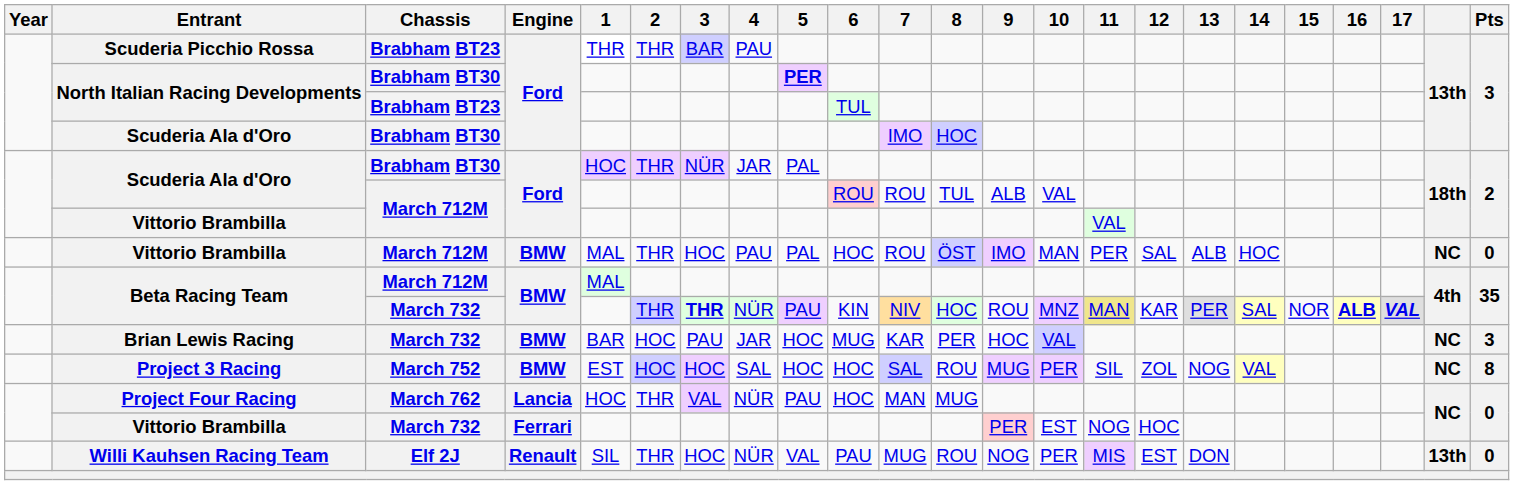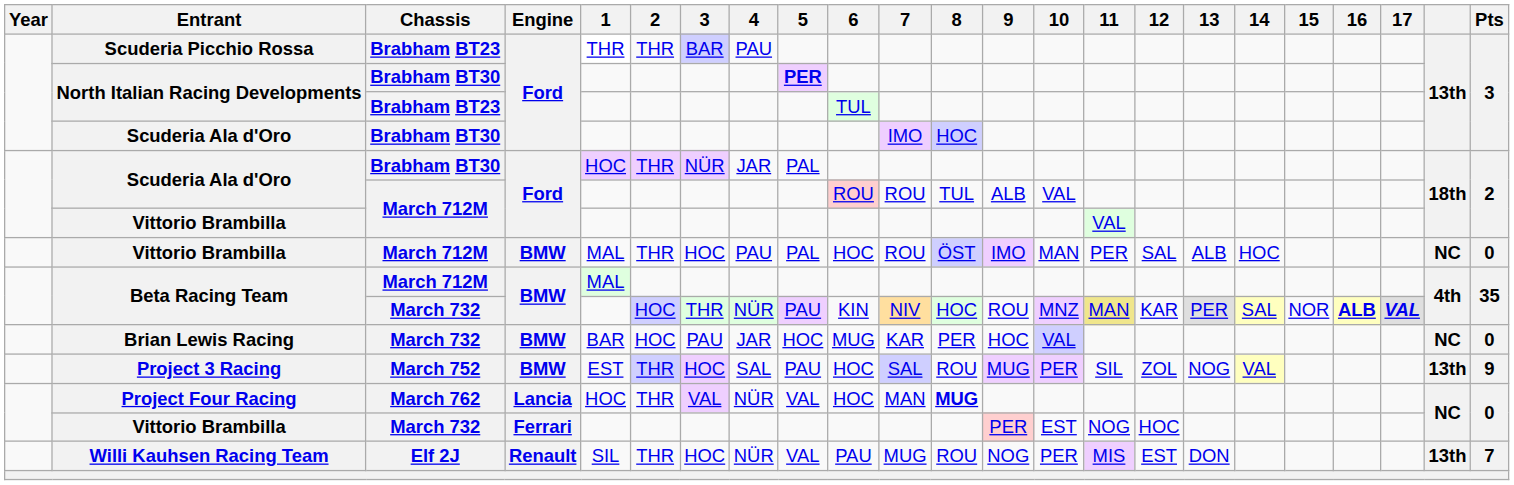Beta Racing Team / March 732 | 2: THR -> HOC
Beta Racing Team / March 732 | 3: bold -> normal
Brian Lewis Racing | Pts: 3 -> 0
Project 3 Racing | 2: HOC -> THR
Project 3 Racing | 5: HOC -> PAU
Project 3 Racing | column 22: NC -> 13th
Project 3 Racing | Pts: 8 -> 9
Project Four Racing | 5: PAU -> VAL
Project Four Racing | 8: normal -> bold
Willi Kauhsen Racing Team | Pts: 0 -> 7
